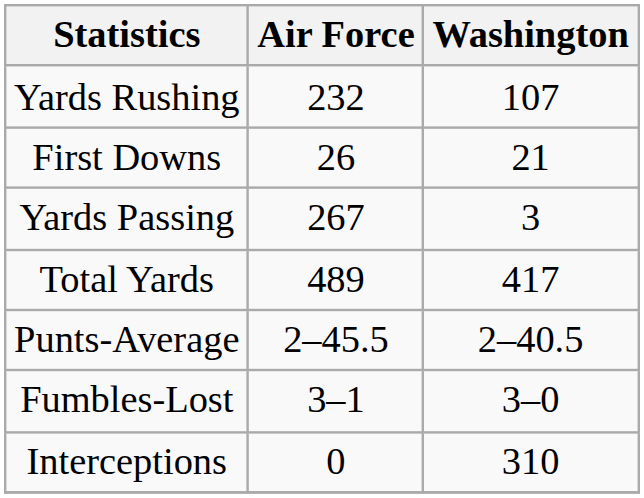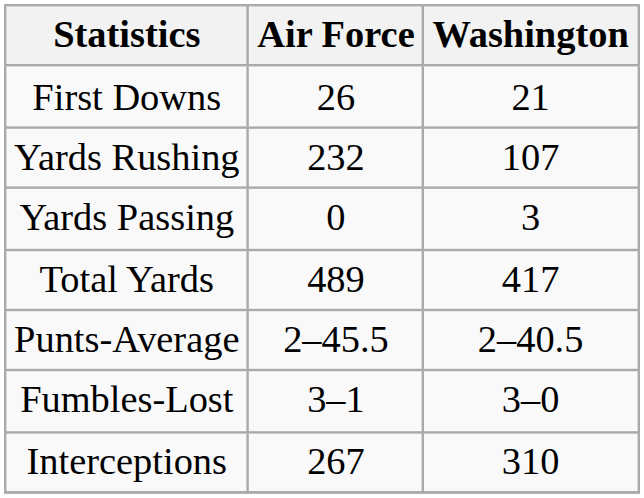rows swapped: First Downs <-> Yards Rushing
Yards Passing | Air Force: 267 -> 0
Interceptions | Air Force: 0 -> 267
